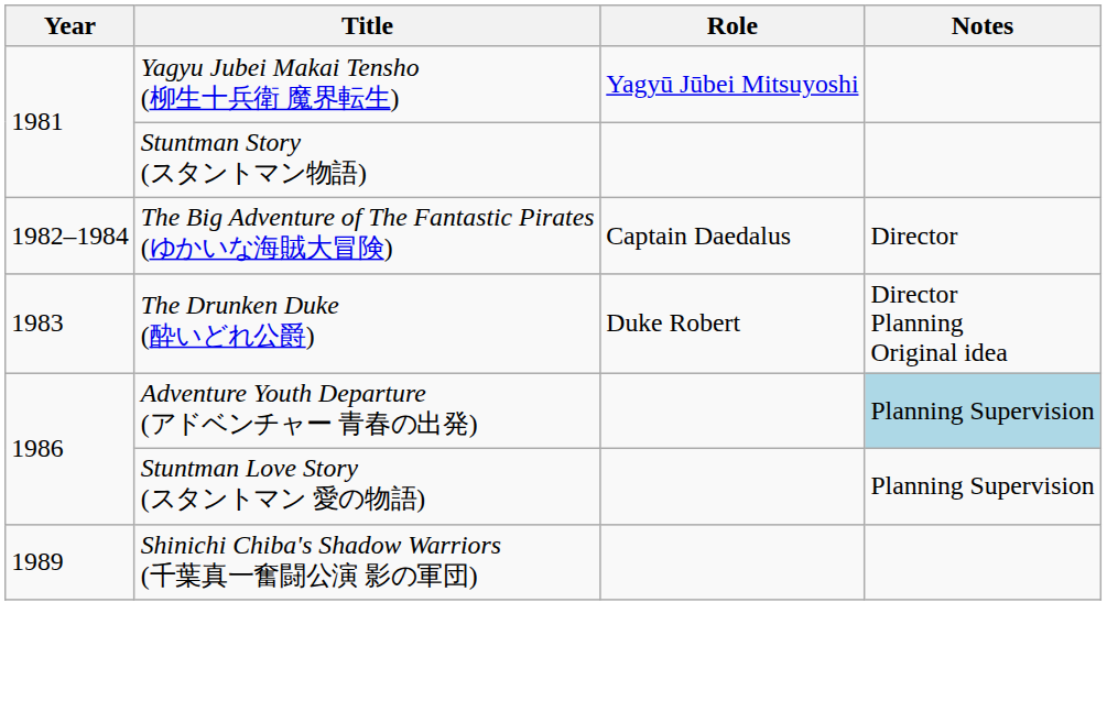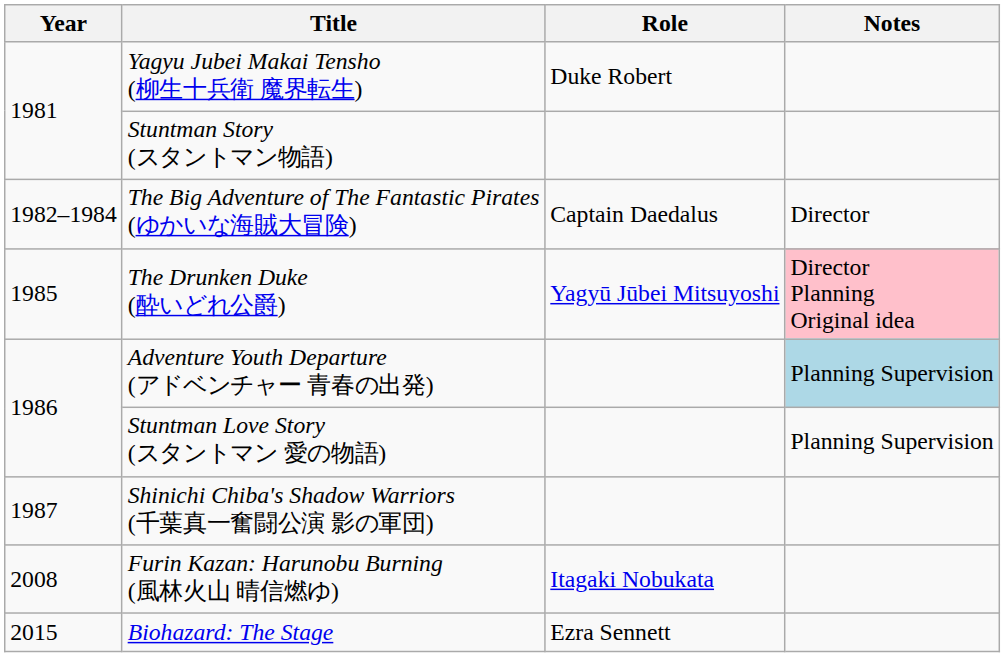Yagyu Jubei Makai Tensho (柳生十兵衛 魔界転生) | Role: Yagyū Jūbei Mitsuyoshi -> Duke Robert
The Drunken Duke (酔いどれ公爵) | Year: 1983 -> 1985
The Drunken Duke (酔いどれ公爵) | Role: Duke Robert -> Yagyū Jūbei Mitsuyoshi
The Drunken Duke (酔いどれ公爵) | Notes: no background -> pink background
Shinichi Chiba's Shadow Warriors (千葉真一奮闘公演 影の軍団) | Year: 1989 -> 1987
+ row: 2008 | Furin Kazan: Harunobu Burning (風林火山 晴信燃ゆ) | Itagaki Nobukata
+ row: 2015 | Biohazard: The Stage | Ezra Sennett
